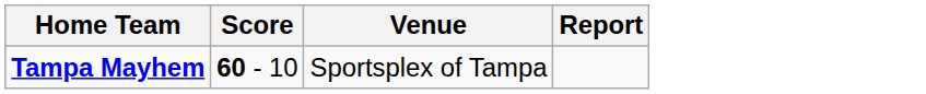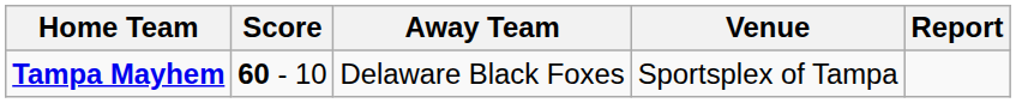+ column: Away Team | Delaware Black Foxes
